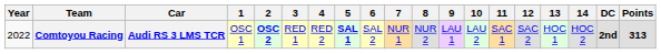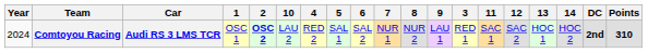columns swapped: 3 <-> 10
Comtoyou Racing | Year: 2022 -> 2024
Comtoyou Racing | 5: bold -> normal
Comtoyou Racing | Points: 313 -> 310
